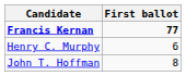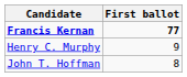Henry C. Murphy | First ballot: 6 -> 9
